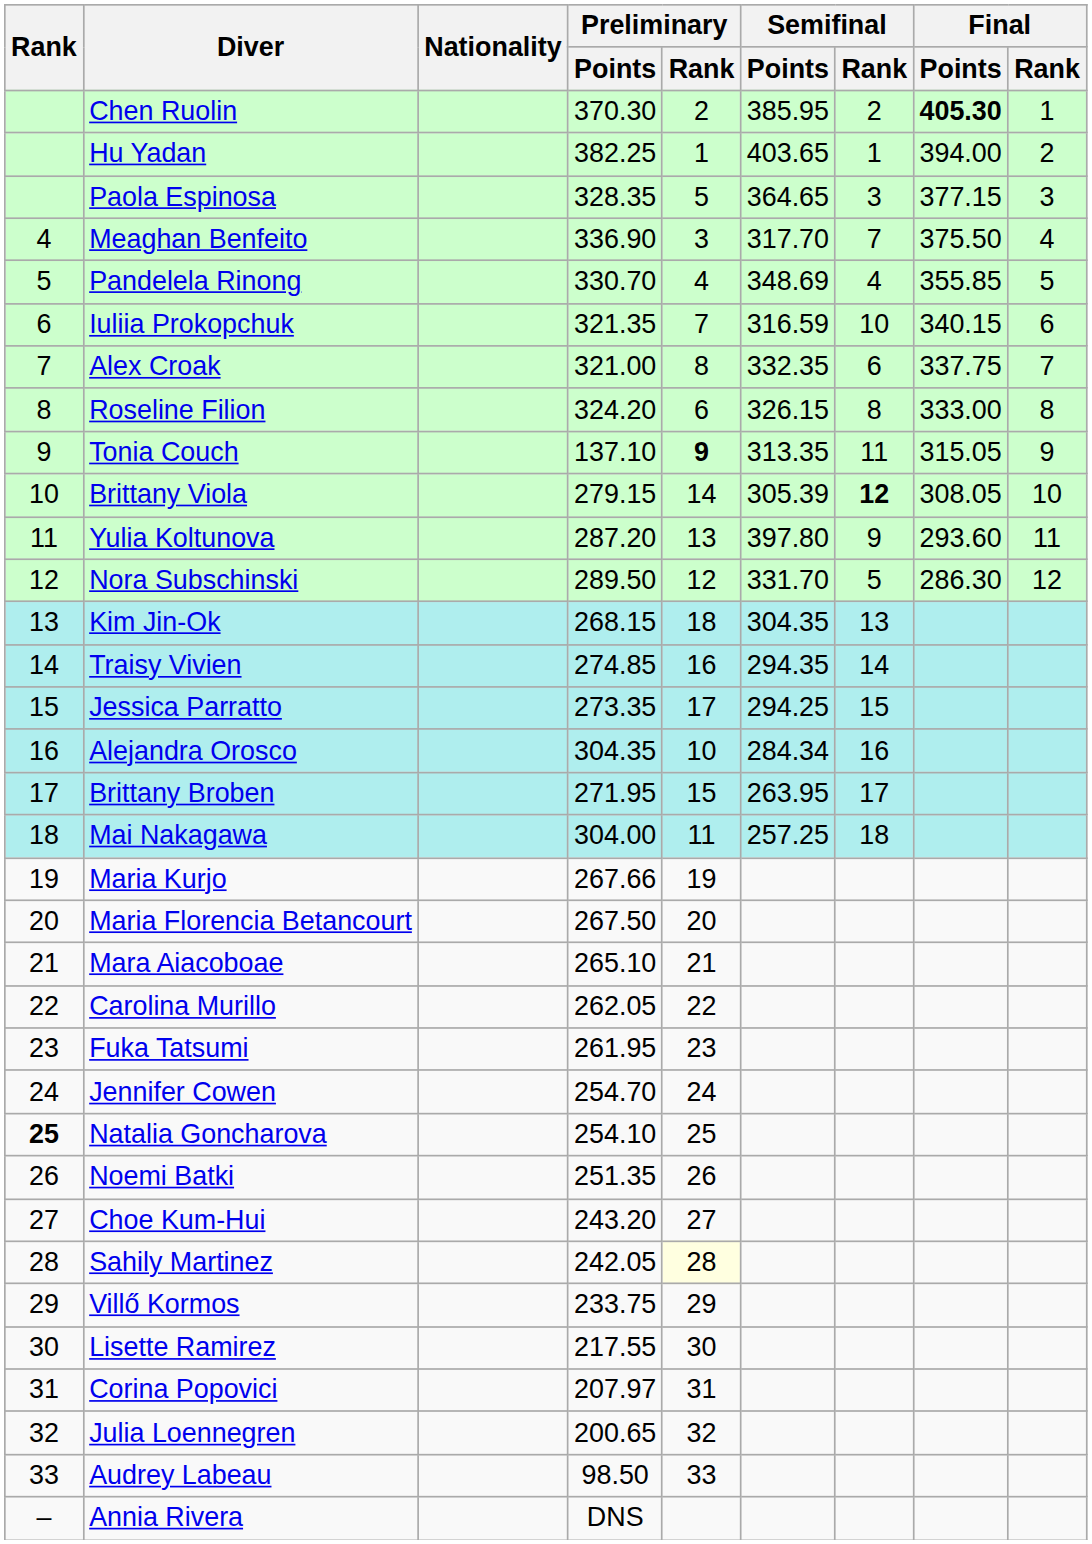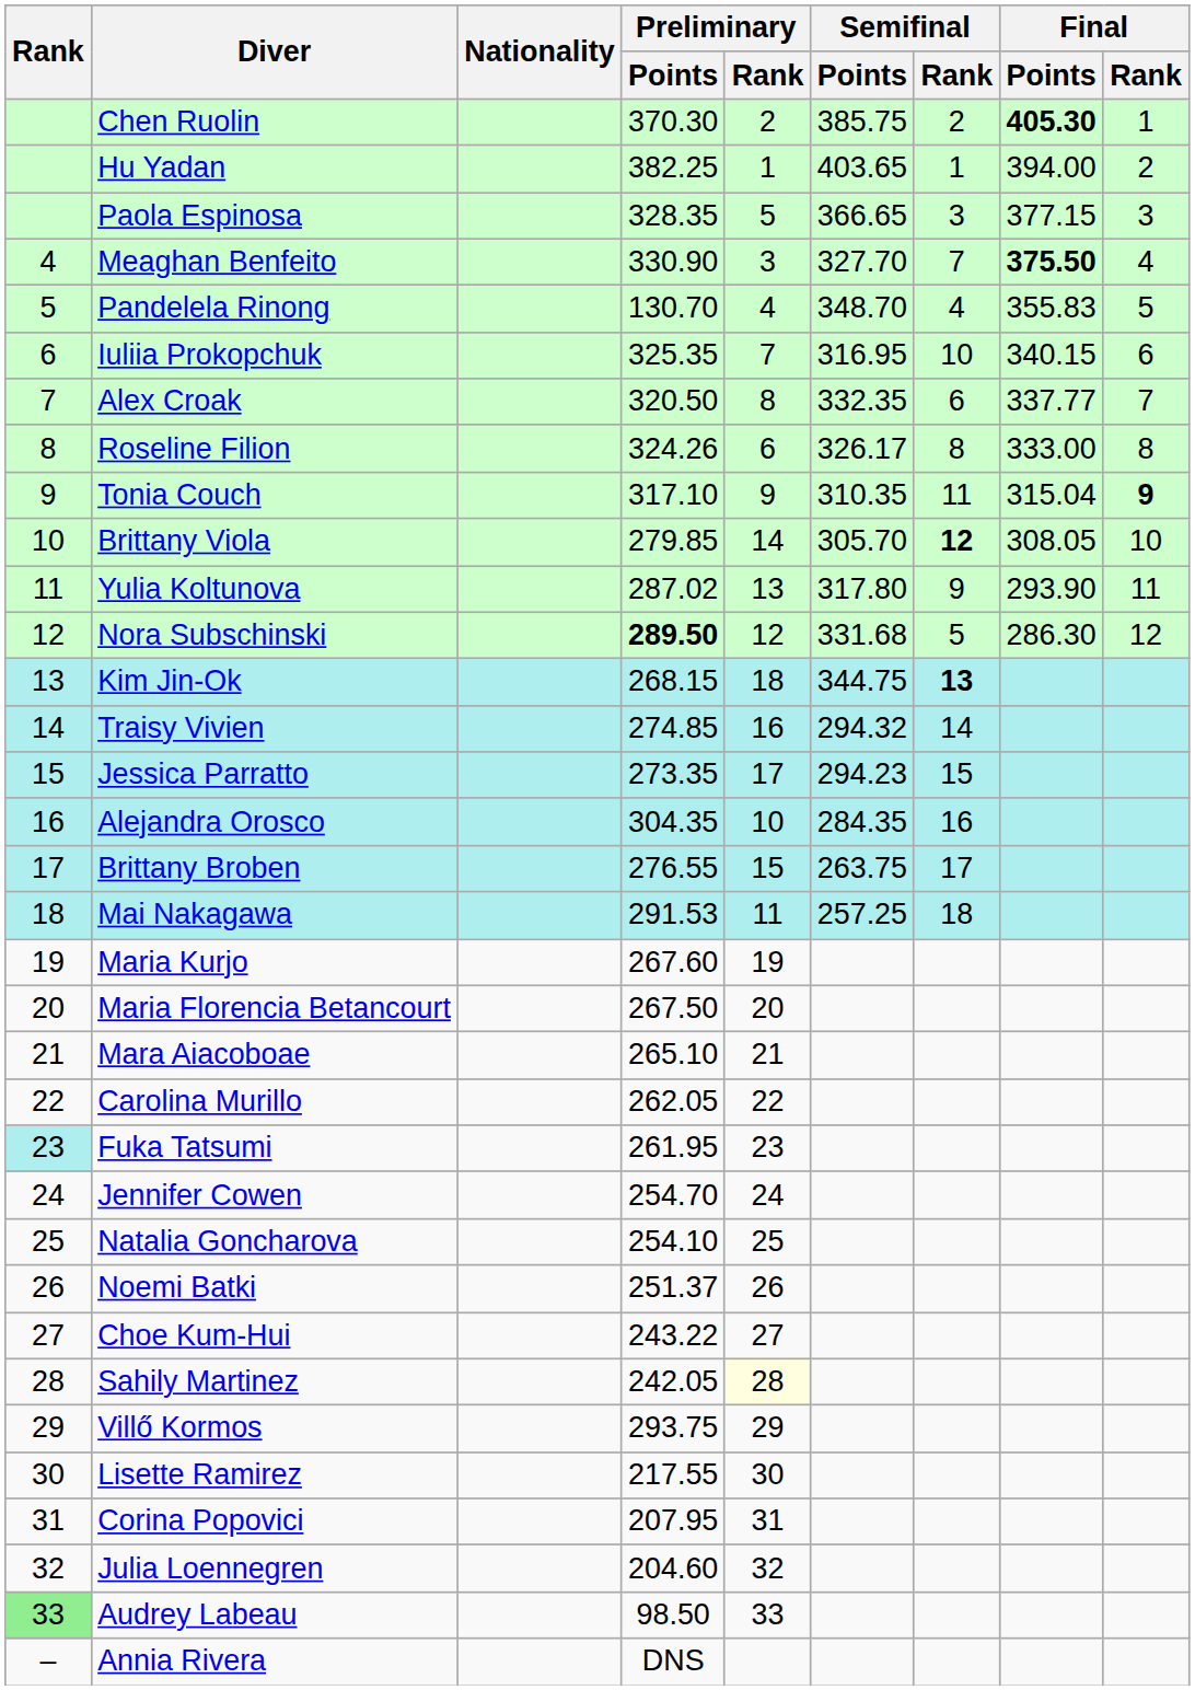Chen Ruolin | Semifinal / Points: 385.95 -> 385.75
Paola Espinosa | Semifinal / Points: 364.65 -> 366.65
Meaghan Benfeito | Preliminary / Points: 336.90 -> 330.90
Meaghan Benfeito | Semifinal / Points: 317.70 -> 327.70
Meaghan Benfeito | Final / Points: normal -> bold
Pandelela Rinong | Preliminary / Points: 330.70 -> 130.70
Pandelela Rinong | Semifinal / Points: 348.69 -> 348.70
Pandelela Rinong | Final / Points: 355.85 -> 355.83
Iuliia Prokopchuk | Preliminary / Points: 321.35 -> 325.35
Iuliia Prokopchuk | Semifinal / Points: 316.59 -> 316.95
Alex Croak | Preliminary / Points: 321.00 -> 320.50
Alex Croak | Final / Points: 337.75 -> 337.77
Roseline Filion | Preliminary / Points: 324.20 -> 324.26
Roseline Filion | Semifinal / Points: 326.15 -> 326.17
Tonia Couch | Preliminary / Points: 137.10 -> 317.10
Tonia Couch | Preliminary / Rank: bold -> normal
Tonia Couch | Semifinal / Points: 313.35 -> 310.35
Tonia Couch | Final / Points: 315.05 -> 315.04
Tonia Couch | Final / Rank: normal -> bold
Brittany Viola | Preliminary / Points: 279.15 -> 279.85
Brittany Viola | Semifinal / Points: 305.39 -> 305.70
Yulia Koltunova | Preliminary / Points: 287.20 -> 287.02
Yulia Koltunova | Semifinal / Points: 397.80 -> 317.80
Yulia Koltunova | Final / Points: 293.60 -> 293.90
Nora Subschinski | Preliminary / Points: normal -> bold
Nora Subschinski | Semifinal / Points: 331.70 -> 331.68
Kim Jin-Ok | Semifinal / Points: 304.35 -> 344.75
Kim Jin-Ok | Semifinal / Rank: normal -> bold
Traisy Vivien | Semifinal / Points: 294.35 -> 294.32
Jessica Parratto | Semifinal / Points: 294.25 -> 294.23
Alejandra Orosco | Semifinal / Points: 284.34 -> 284.35
Brittany Broben | Preliminary / Points: 271.95 -> 276.55
Brittany Broben | Semifinal / Points: 263.95 -> 263.75
Mai Nakagawa | Preliminary / Points: 304.00 -> 291.53
Maria Kurjo | Preliminary / Points: 267.66 -> 267.60
Fuka Tatsumi | Rank: no background -> paleturquoise background
Natalia Goncharova | Rank: bold -> normal
Noemi Batki | Preliminary / Points: 251.35 -> 251.37
Choe Kum-Hui | Preliminary / Points: 243.20 -> 243.22
Villő Kormos | Preliminary / Points: 233.75 -> 293.75
Corina Popovici | Preliminary / Points: 207.97 -> 207.95
Julia Loennegren | Preliminary / Points: 200.65 -> 204.60
Audrey Labeau | Rank: no background -> lightgreen background
